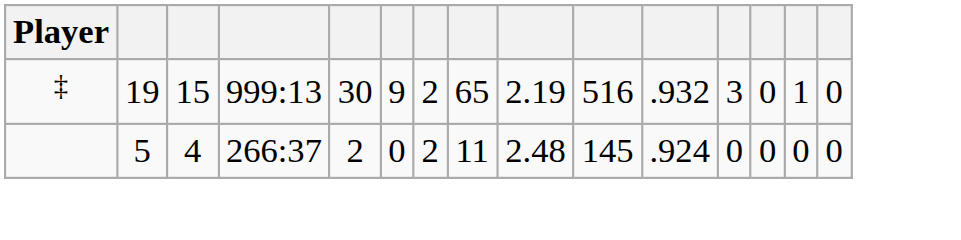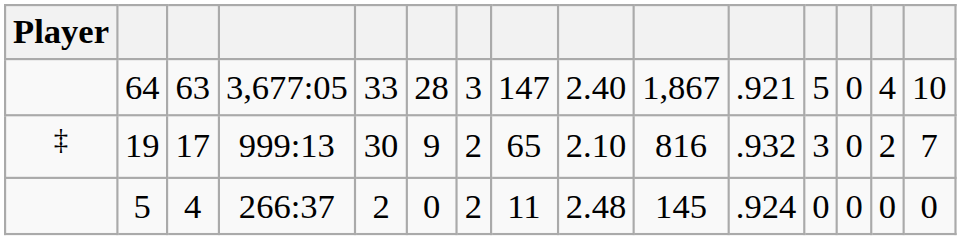+ row: 64 | 63 | 3,677:05 | 33 | 28 | 3 | 147 | 2.40 | 1,867 | .921 | 5 | 0 | 4 | 10
19 | column 3: 15 -> 17
19 | column 9: 2.19 -> 2.10
19 | column 10: 516 -> 816
19 | column 14: 1 -> 2
19 | column 15: 0 -> 7
